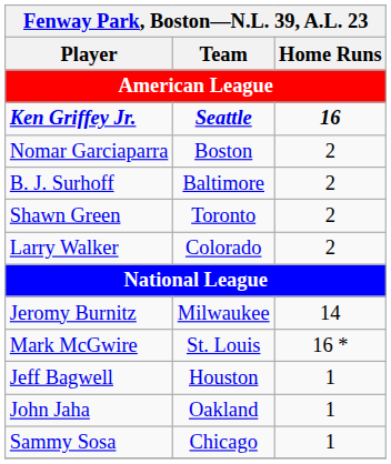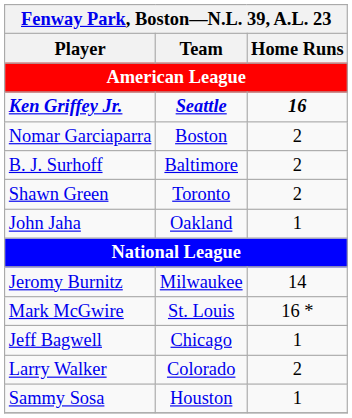rows swapped: John Jaha <-> Larry Walker
Jeff Bagwell | Team: Houston -> Chicago
Sammy Sosa | Team: Chicago -> Houston
